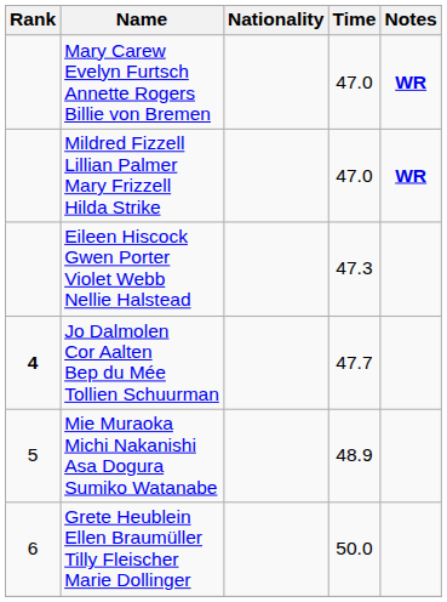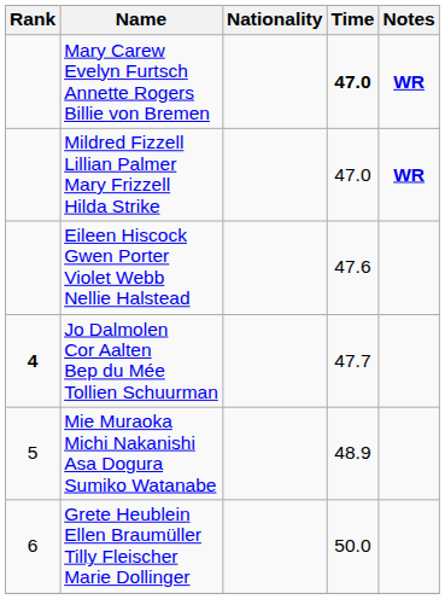Mary Carew Evelyn Furtsch Annette Rogers Billie von Bremen | Time: normal -> bold
Eileen Hiscock Gwen Porter Violet Webb Nellie Halstead | Time: 47.3 -> 47.6
